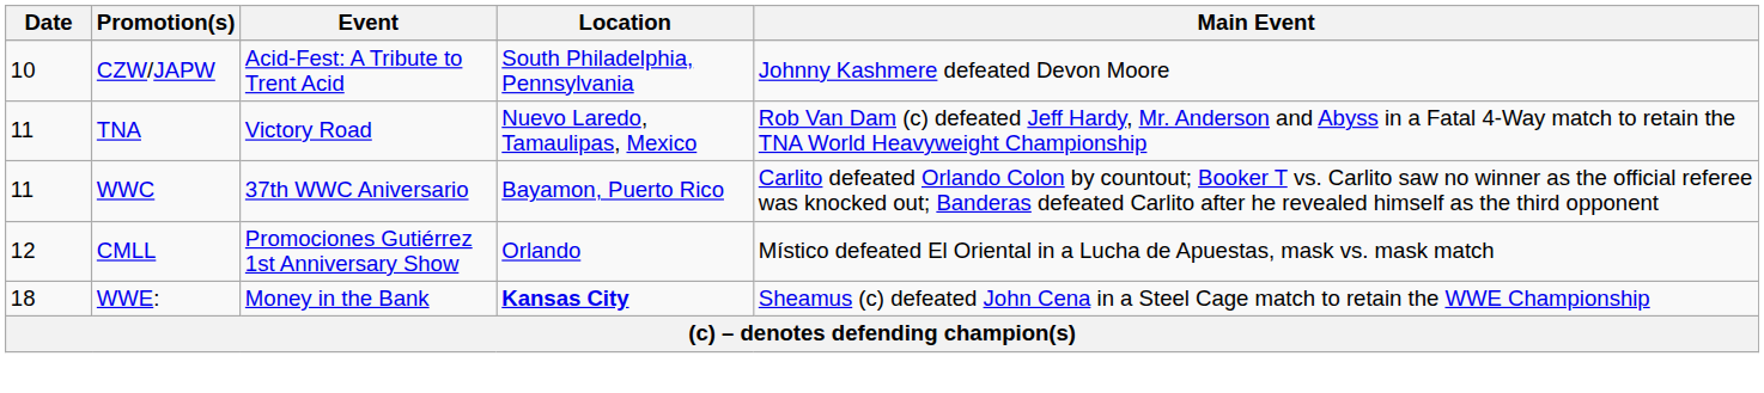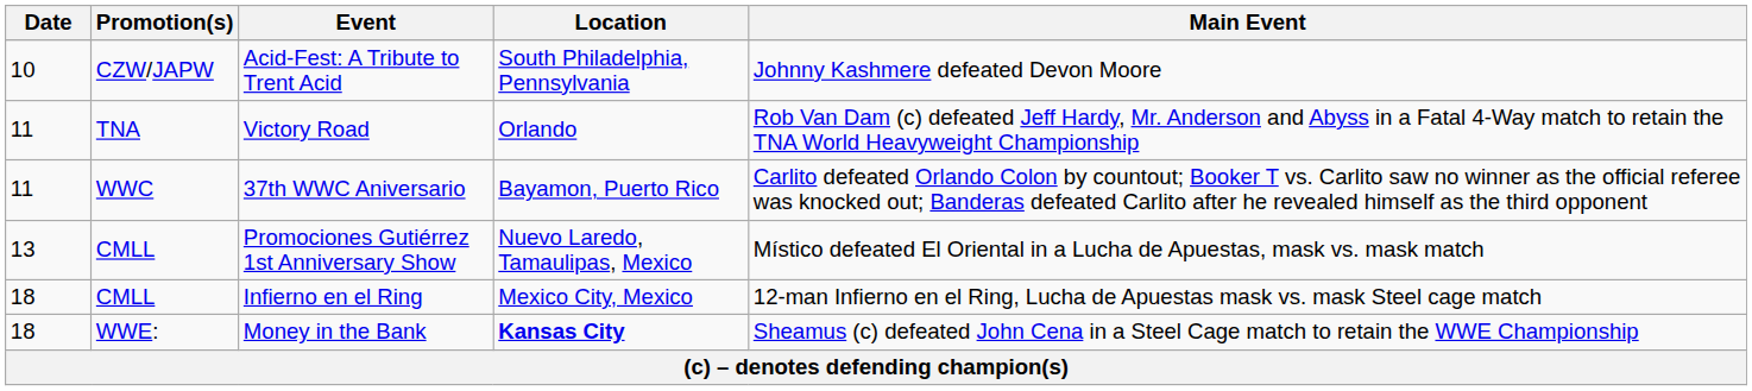Victory Road | Location: Nuevo Laredo, Tamaulipas, Mexico -> Orlando
Promociones Gutiérrez 1st Anniversary Show | Date: 12 -> 13
Promociones Gutiérrez 1st Anniversary Show | Location: Orlando -> Nuevo Laredo, Tamaulipas, Mexico
+ row: 18 | CMLL | Infierno en el Ring | Mexico City, Mexico | 12-man Infierno en el Ring, Lucha de Apuestas mask vs. mask Steel cage match
